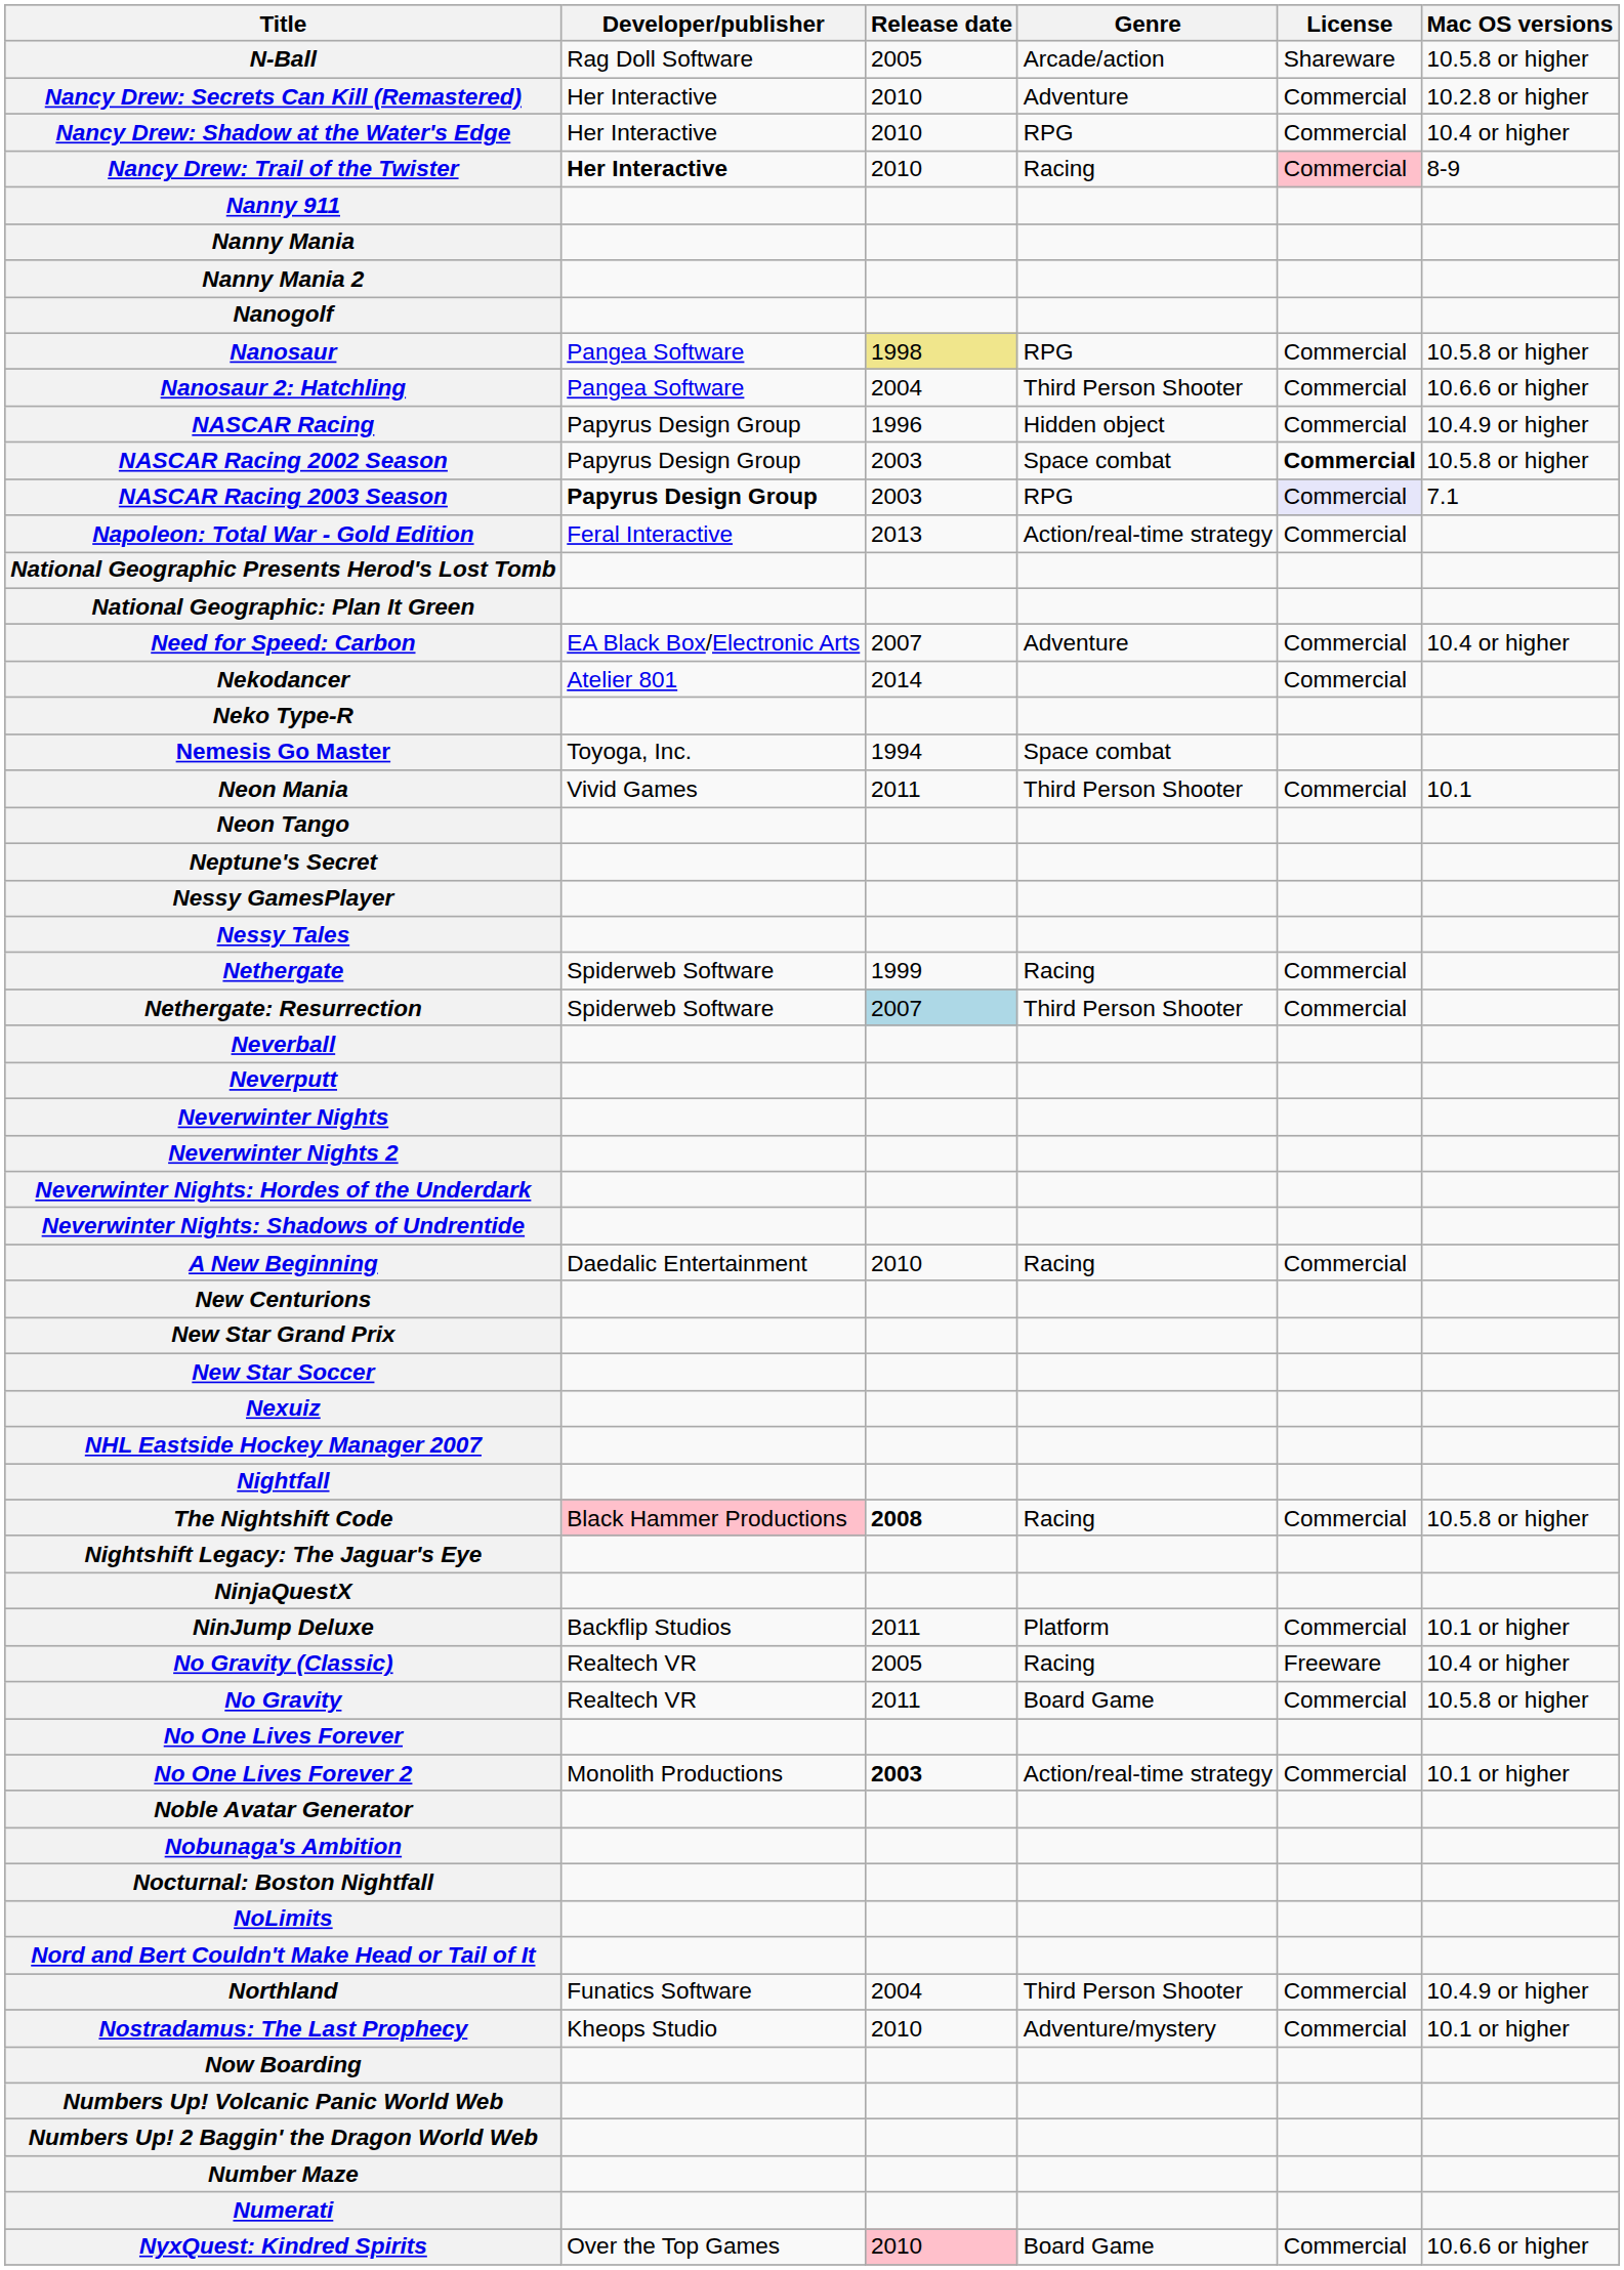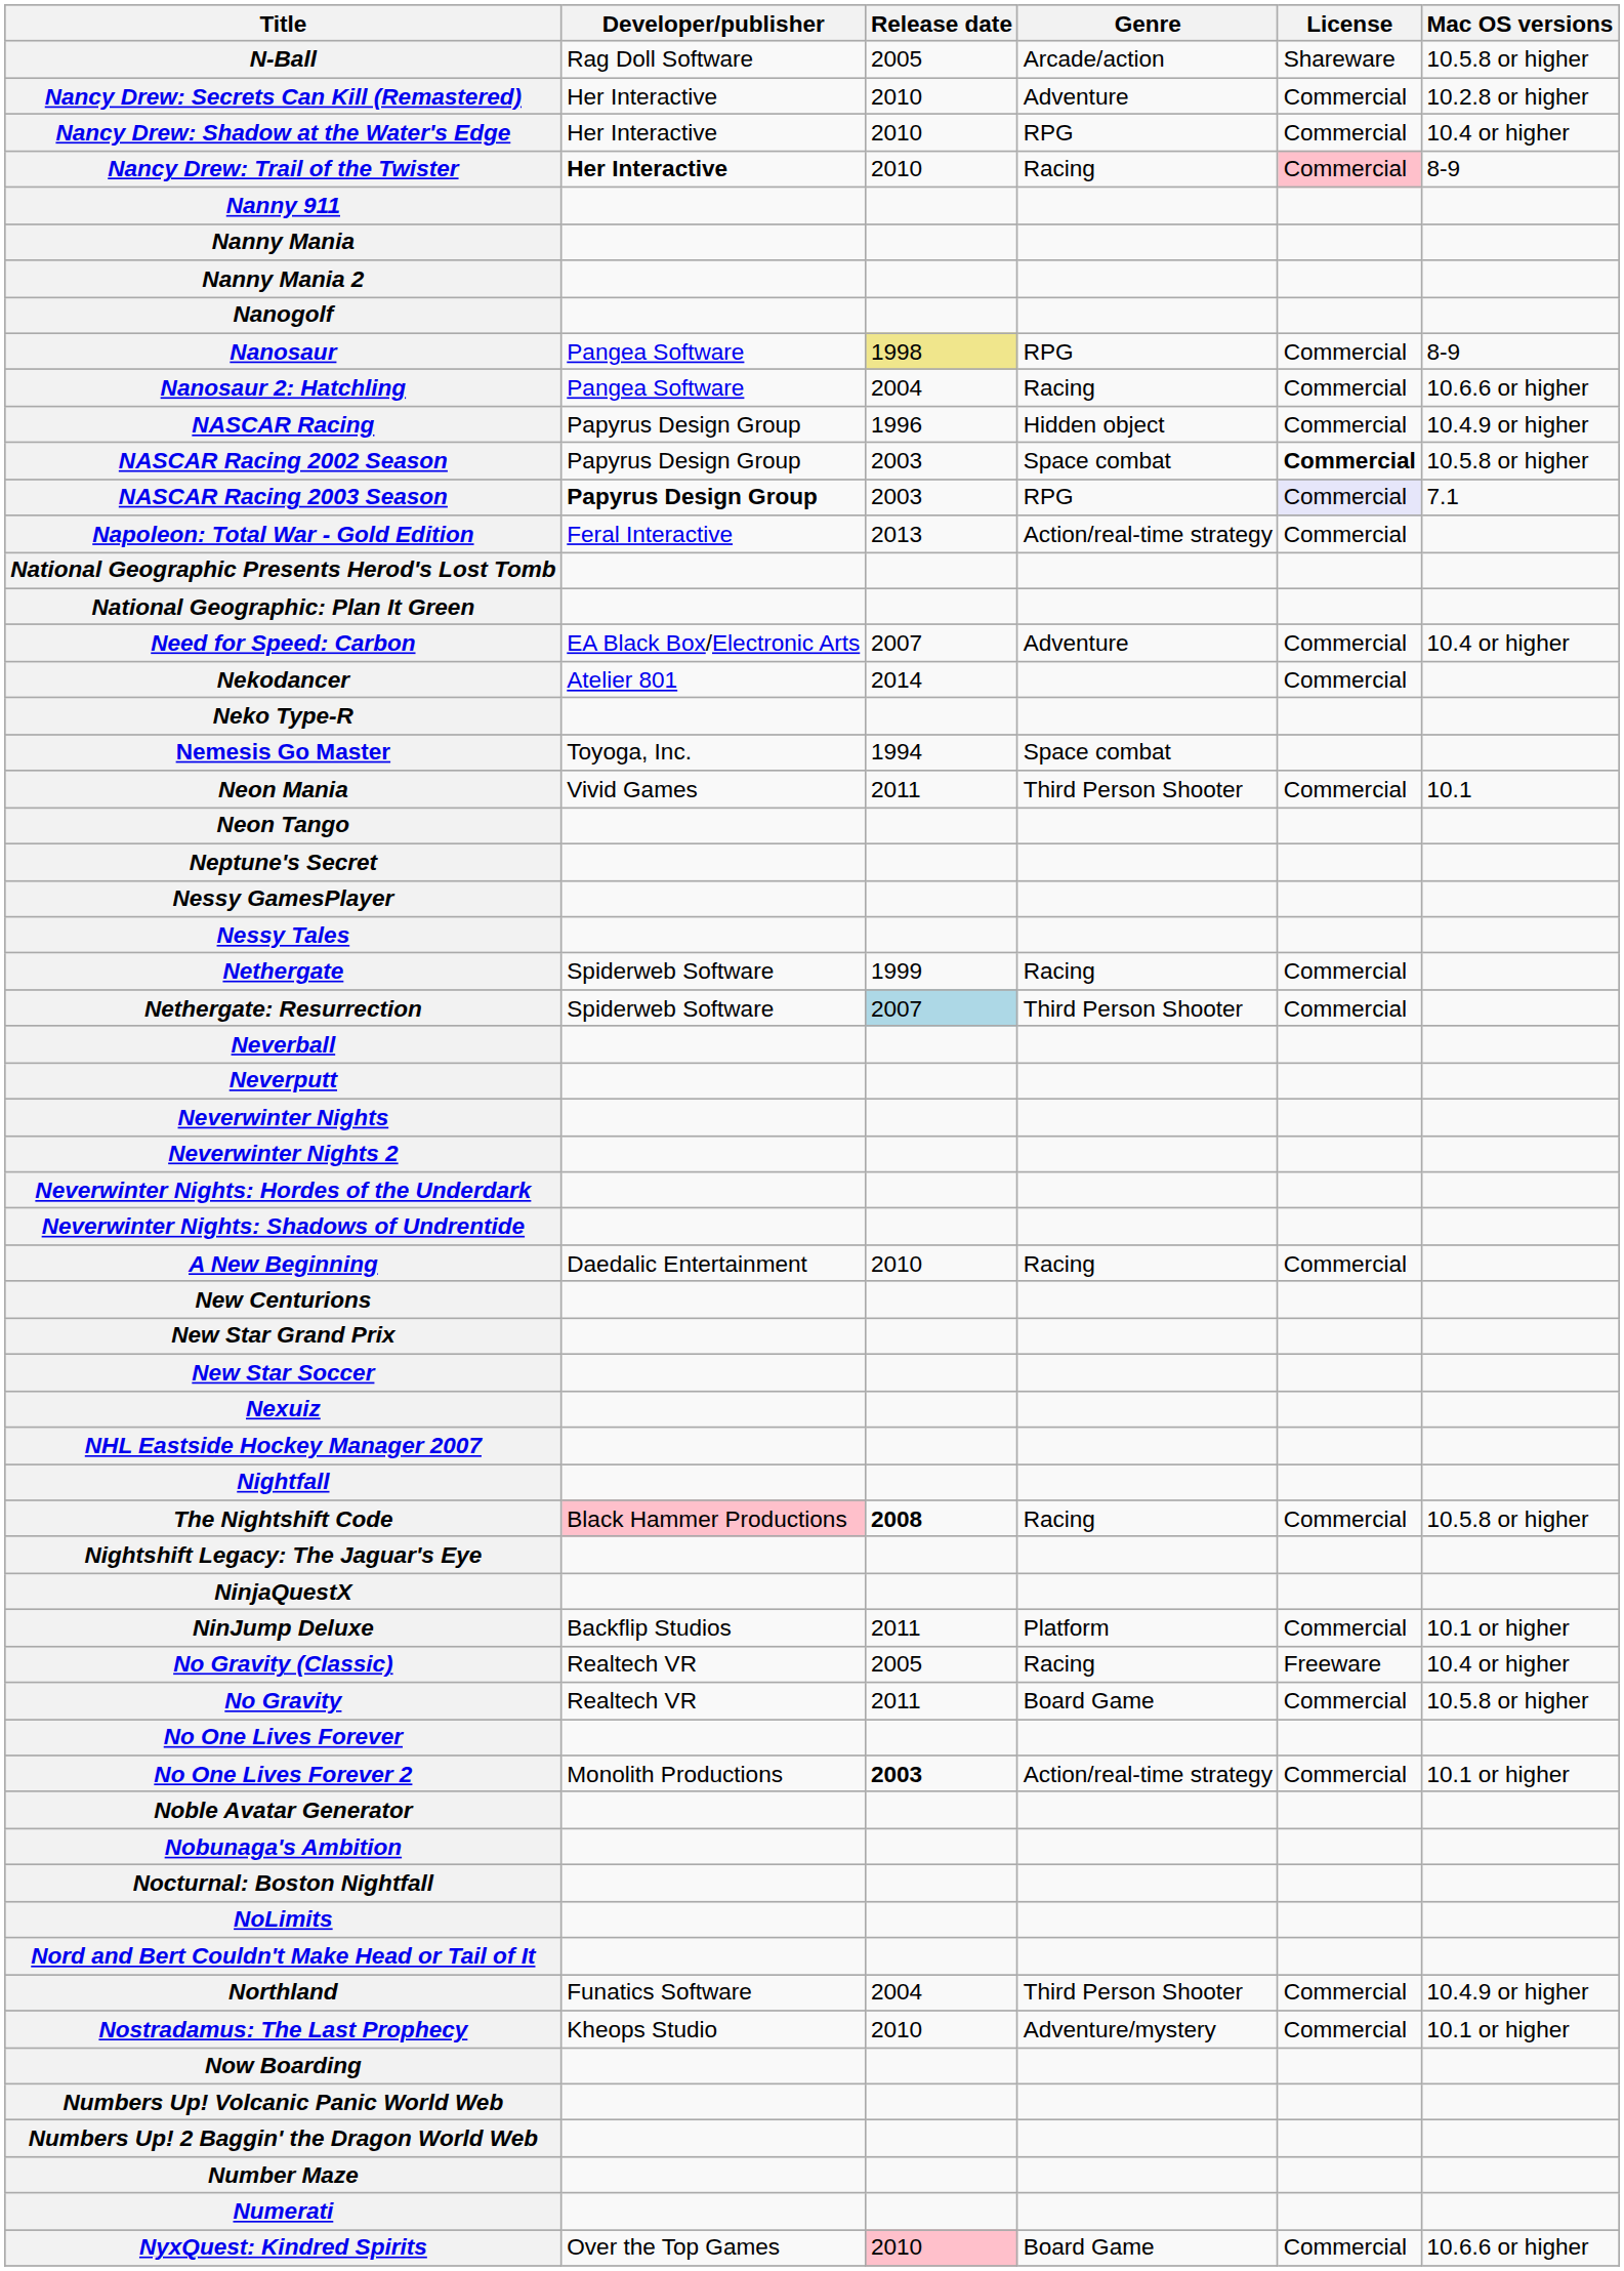Nanosaur | Mac OS versions: 10.5.8 or higher -> 8-9
Nanosaur 2: Hatchling | Genre: Third Person Shooter -> Racing
